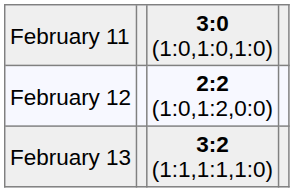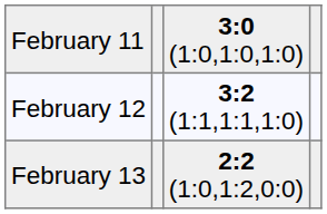February 12 | column 3: 2:2 (1:0,1:2,0:0) -> 3:2 (1:1,1:1,1:0)
February 13 | column 3: 3:2 (1:1,1:1,1:0) -> 2:2 (1:0,1:2,0:0)
